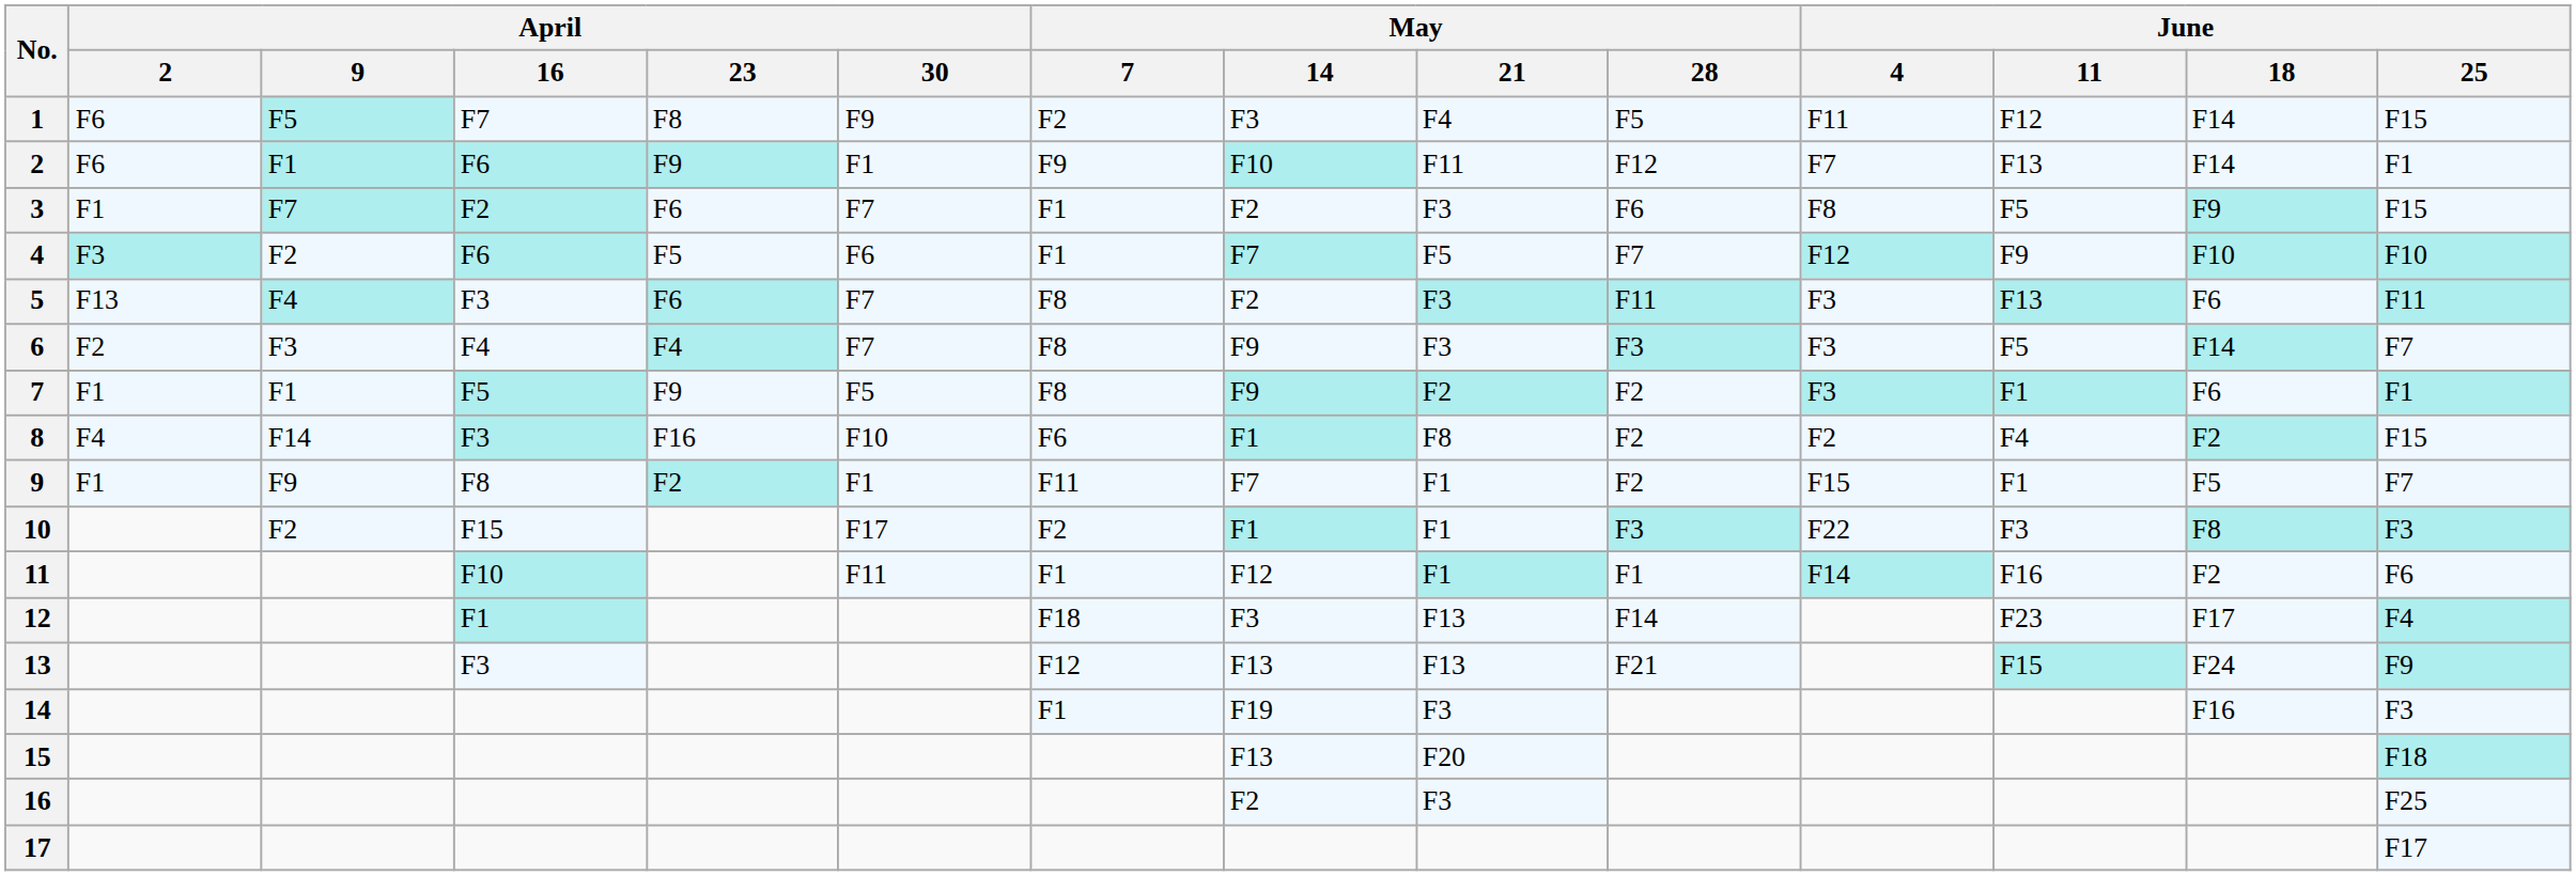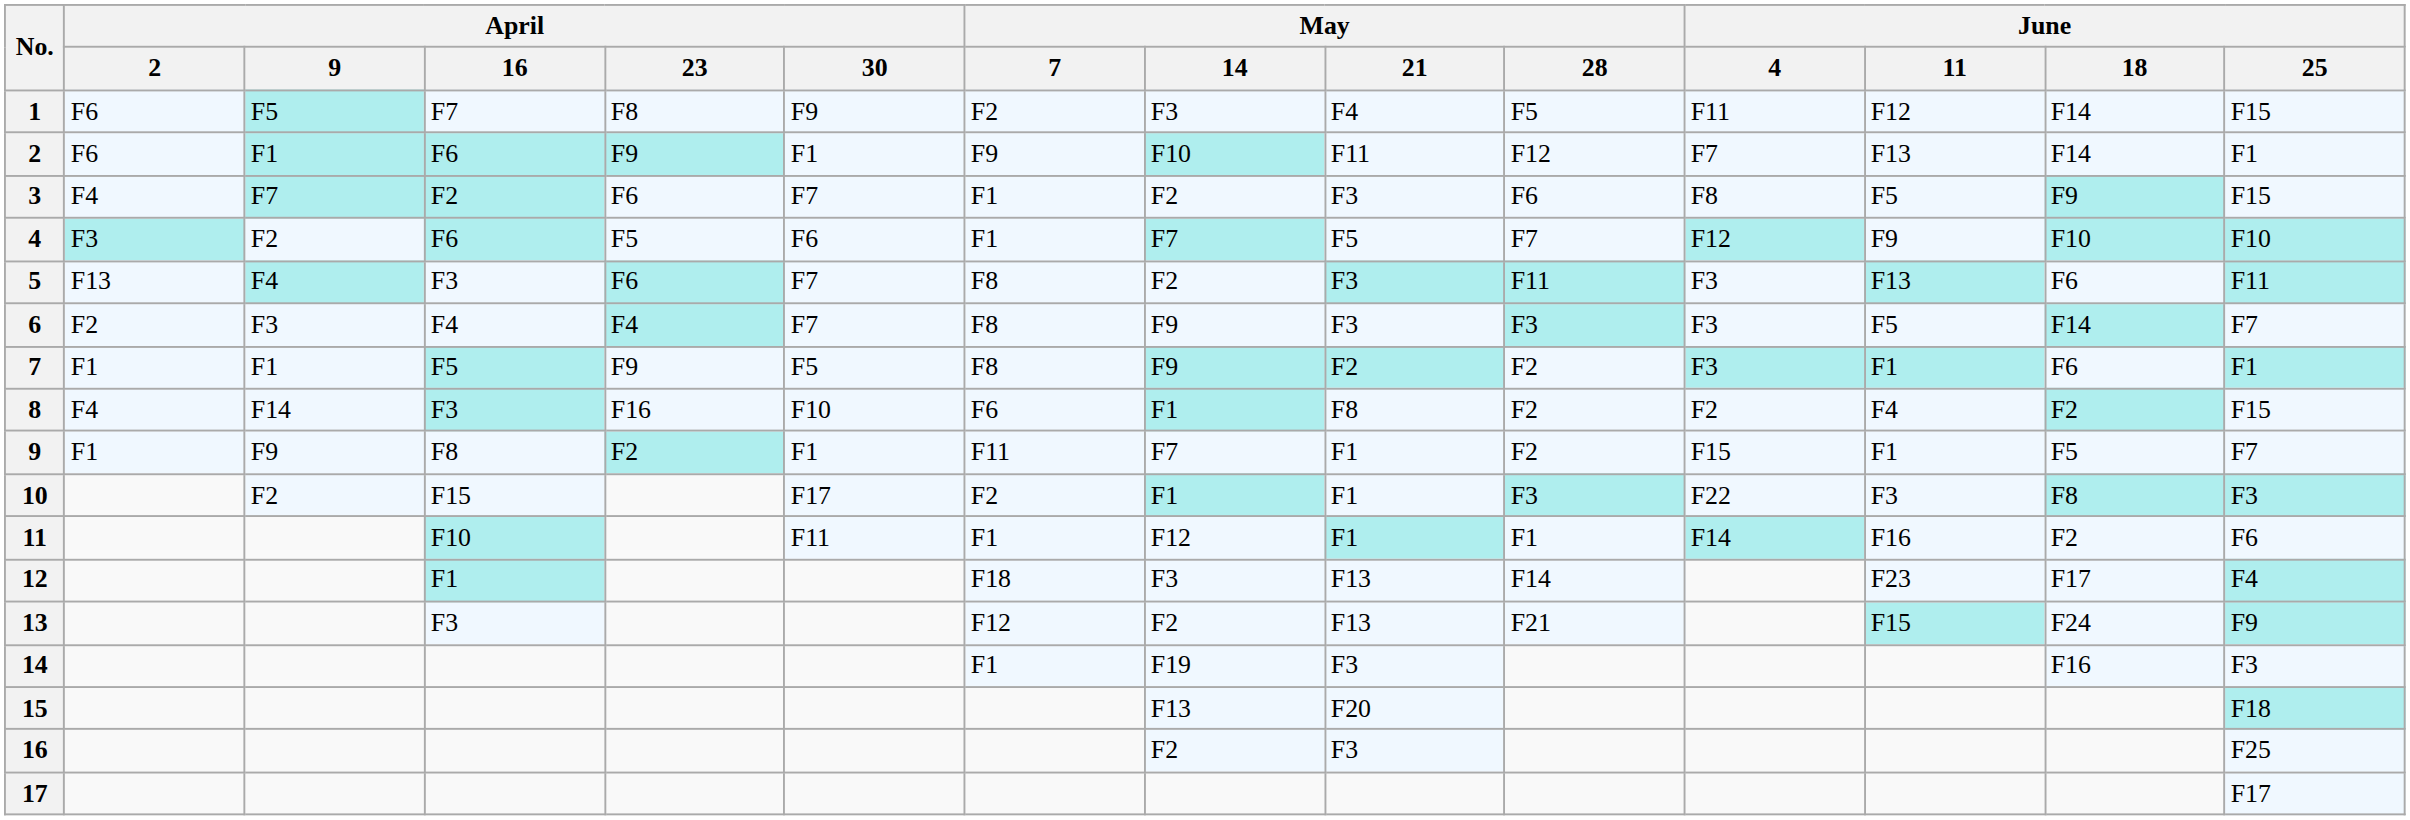3 | April / 2: F1 -> F4
13 | May / 14: F13 -> F2
